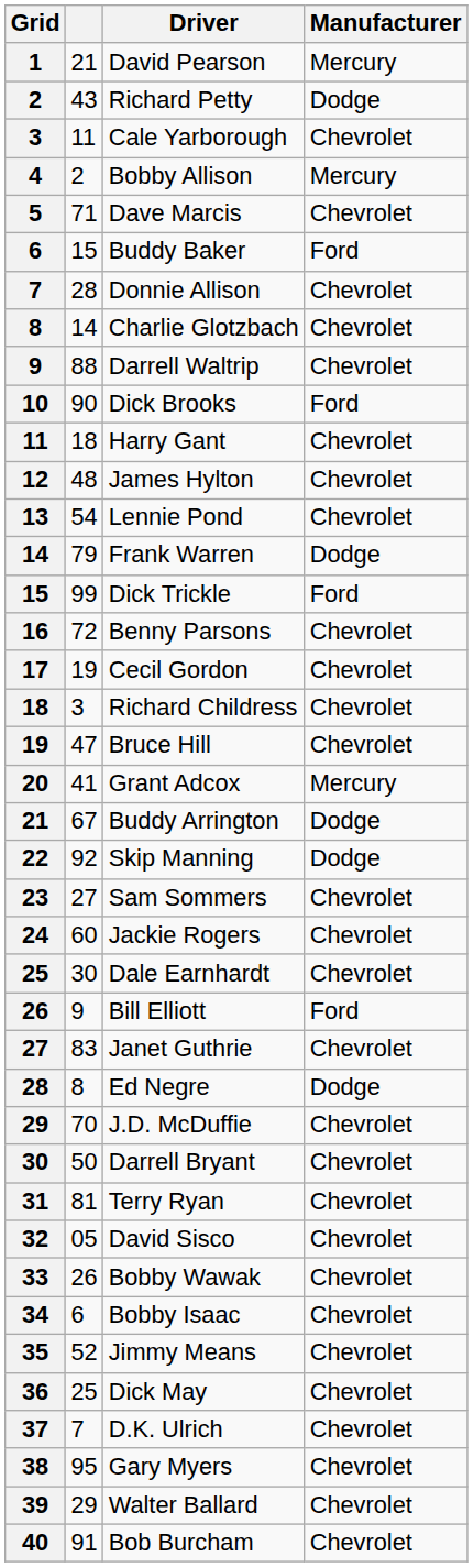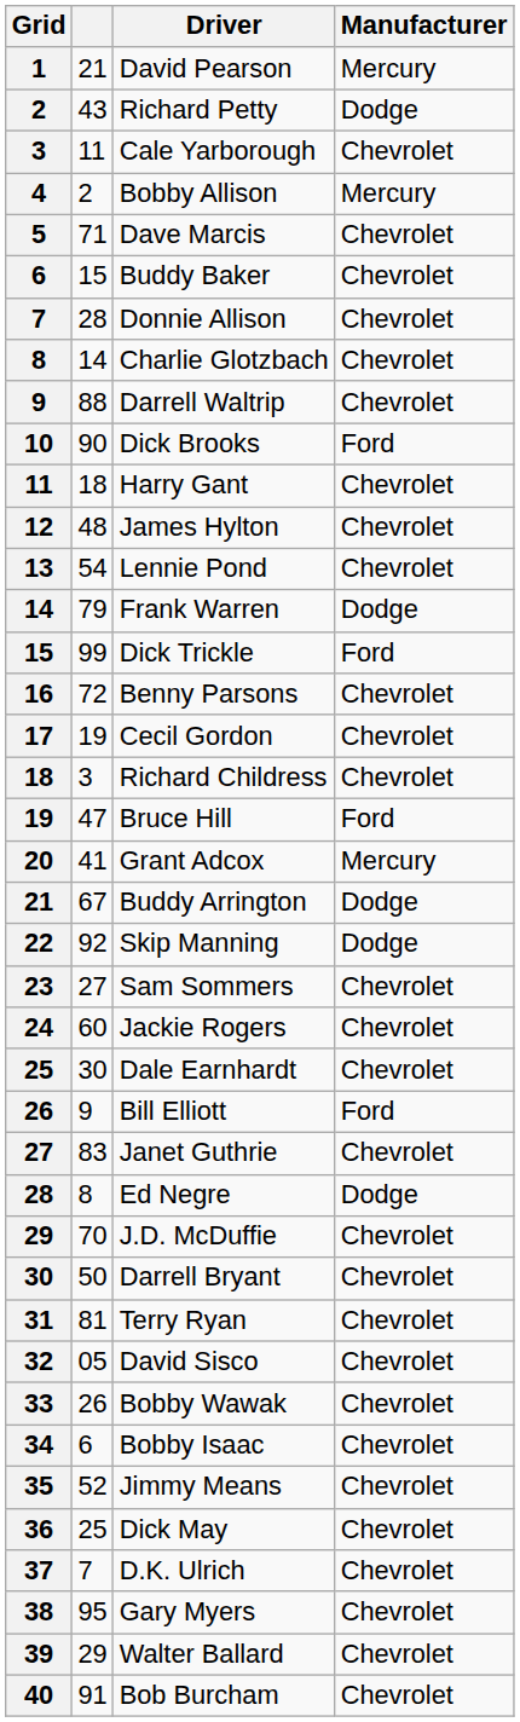Buddy Baker | Manufacturer: Ford -> Chevrolet
Bruce Hill | Manufacturer: Chevrolet -> Ford
